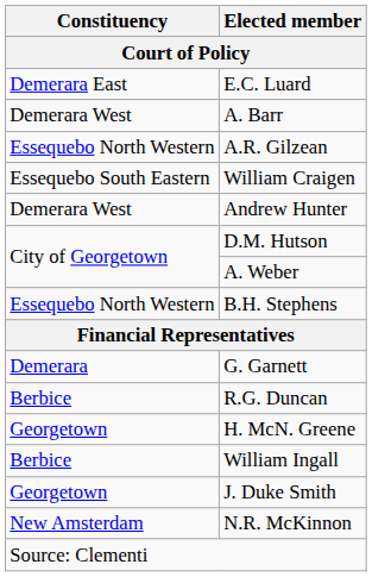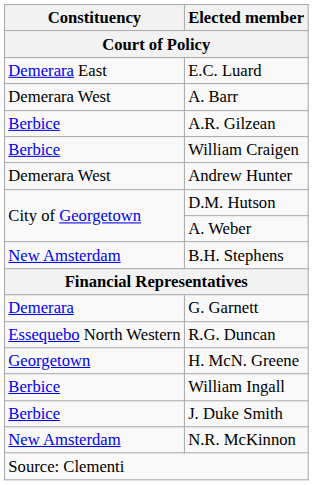A.R. Gilzean | Constituency / Court of Policy: Essequebo North Western -> Berbice
William Craigen | Constituency / Court of Policy: Essequebo South Eastern -> Berbice
B.H. Stephens | Constituency / Court of Policy: Essequebo North Western -> New Amsterdam
R.G. Duncan | Constituency / Court of Policy: Berbice -> Essequebo North Western
J. Duke Smith | Constituency / Court of Policy: Georgetown -> Berbice
